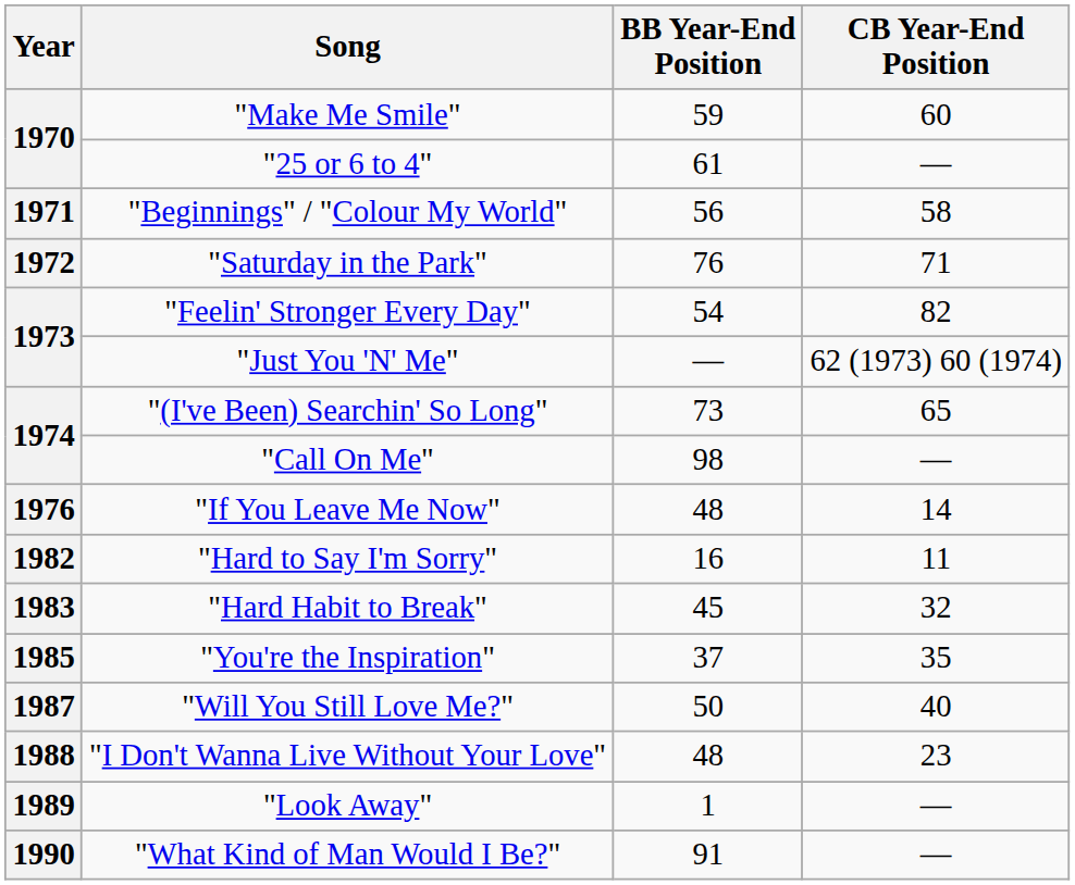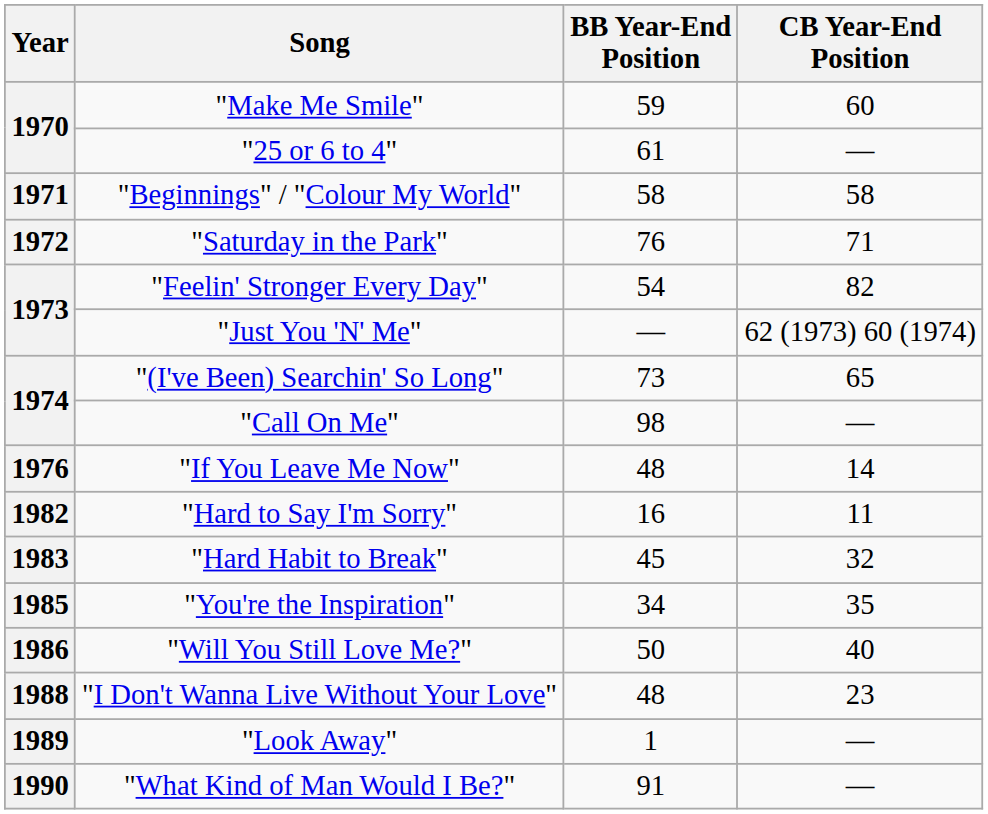"Beginnings" / "Colour My World" | BB Year-End Position: 56 -> 58
"You're the Inspiration" | BB Year-End Position: 37 -> 34
"Will You Still Love Me?" | Year: 1987 -> 1986
